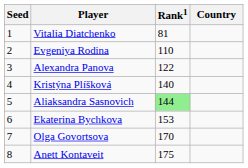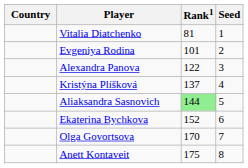columns swapped: Country <-> Seed
Evgeniya Rodina | Rank1: 110 -> 101
Kristýna Plíšková | Rank1: 140 -> 137
Ekaterina Bychkova | Rank1: 153 -> 152
